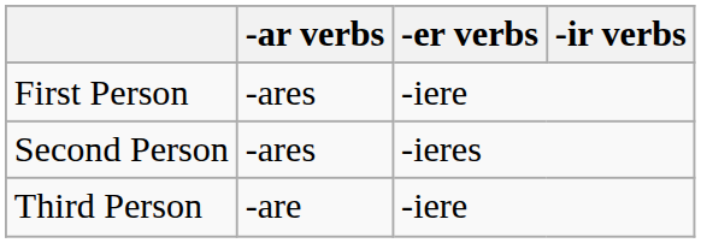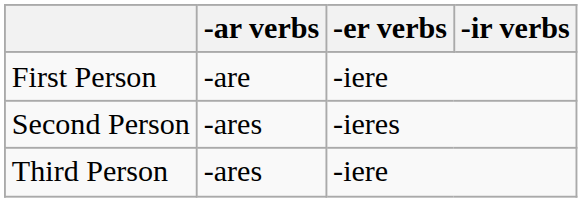First Person | -ar verbs: -ares -> -are
Third Person | -ar verbs: -are -> -ares
